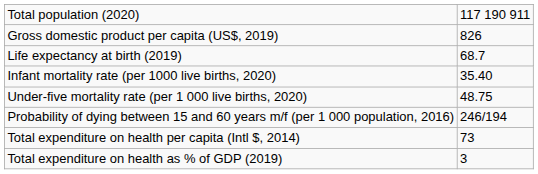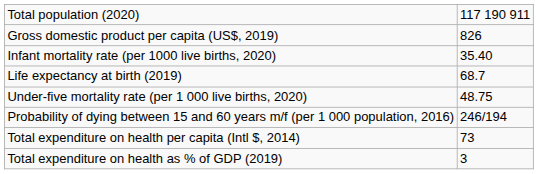rows swapped: Life expectancy at birth (2019) <-> Infant mortality rate (per 1000 live births, 2020)
